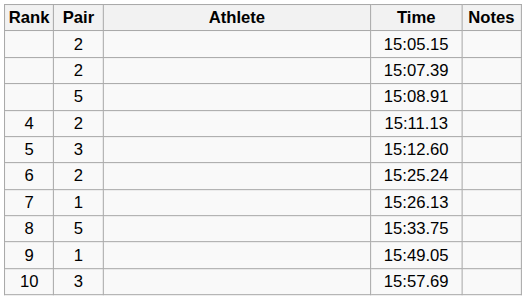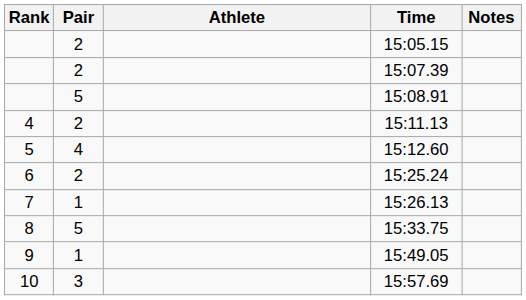15:12.60 | Pair: 3 -> 4
